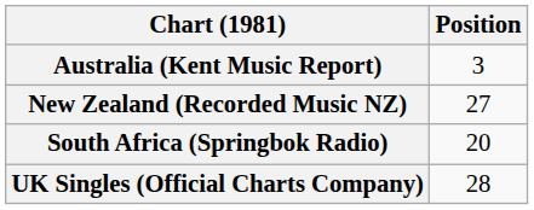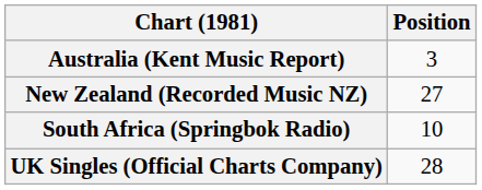South Africa (Springbok Radio) | Position: 20 -> 10
